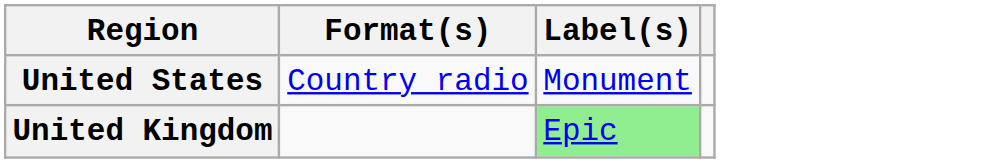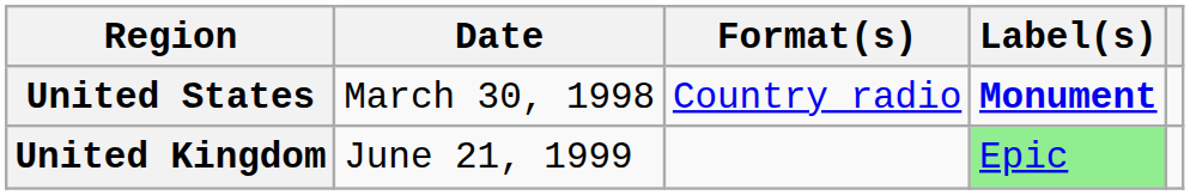+ column: Date | March 30, 1998 | June 21, 1999
United States | Label(s): normal -> bold
